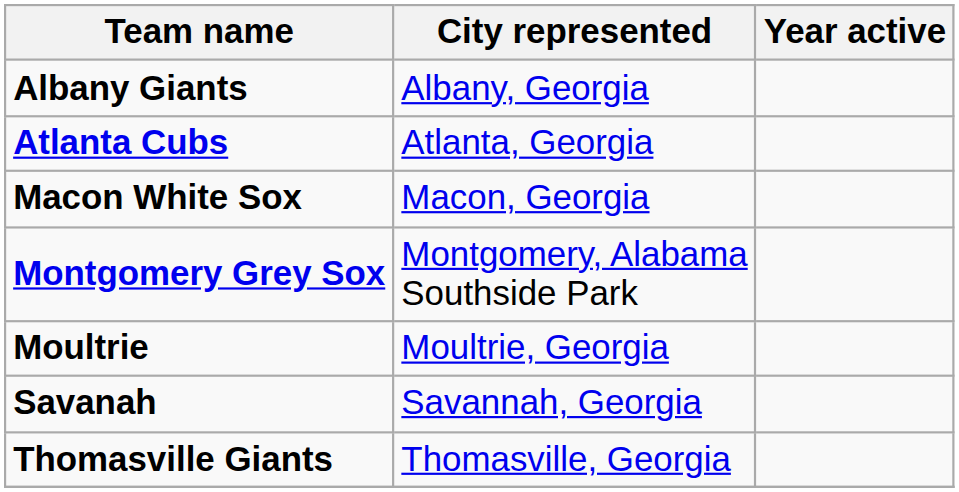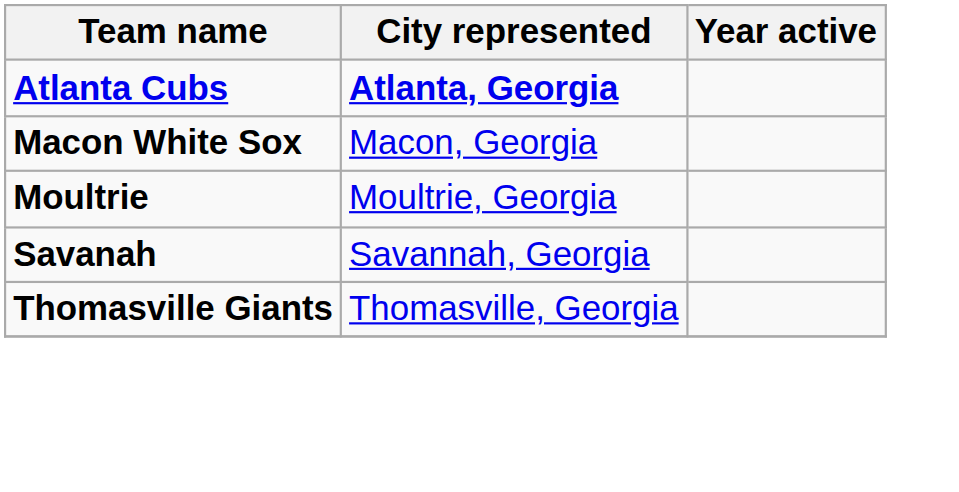- row: Albany Giants | Albany, Georgia
Atlanta Cubs | City represented: normal -> bold
- row: Montgomery Grey Sox | Montgomery, Alabama Southside Park
